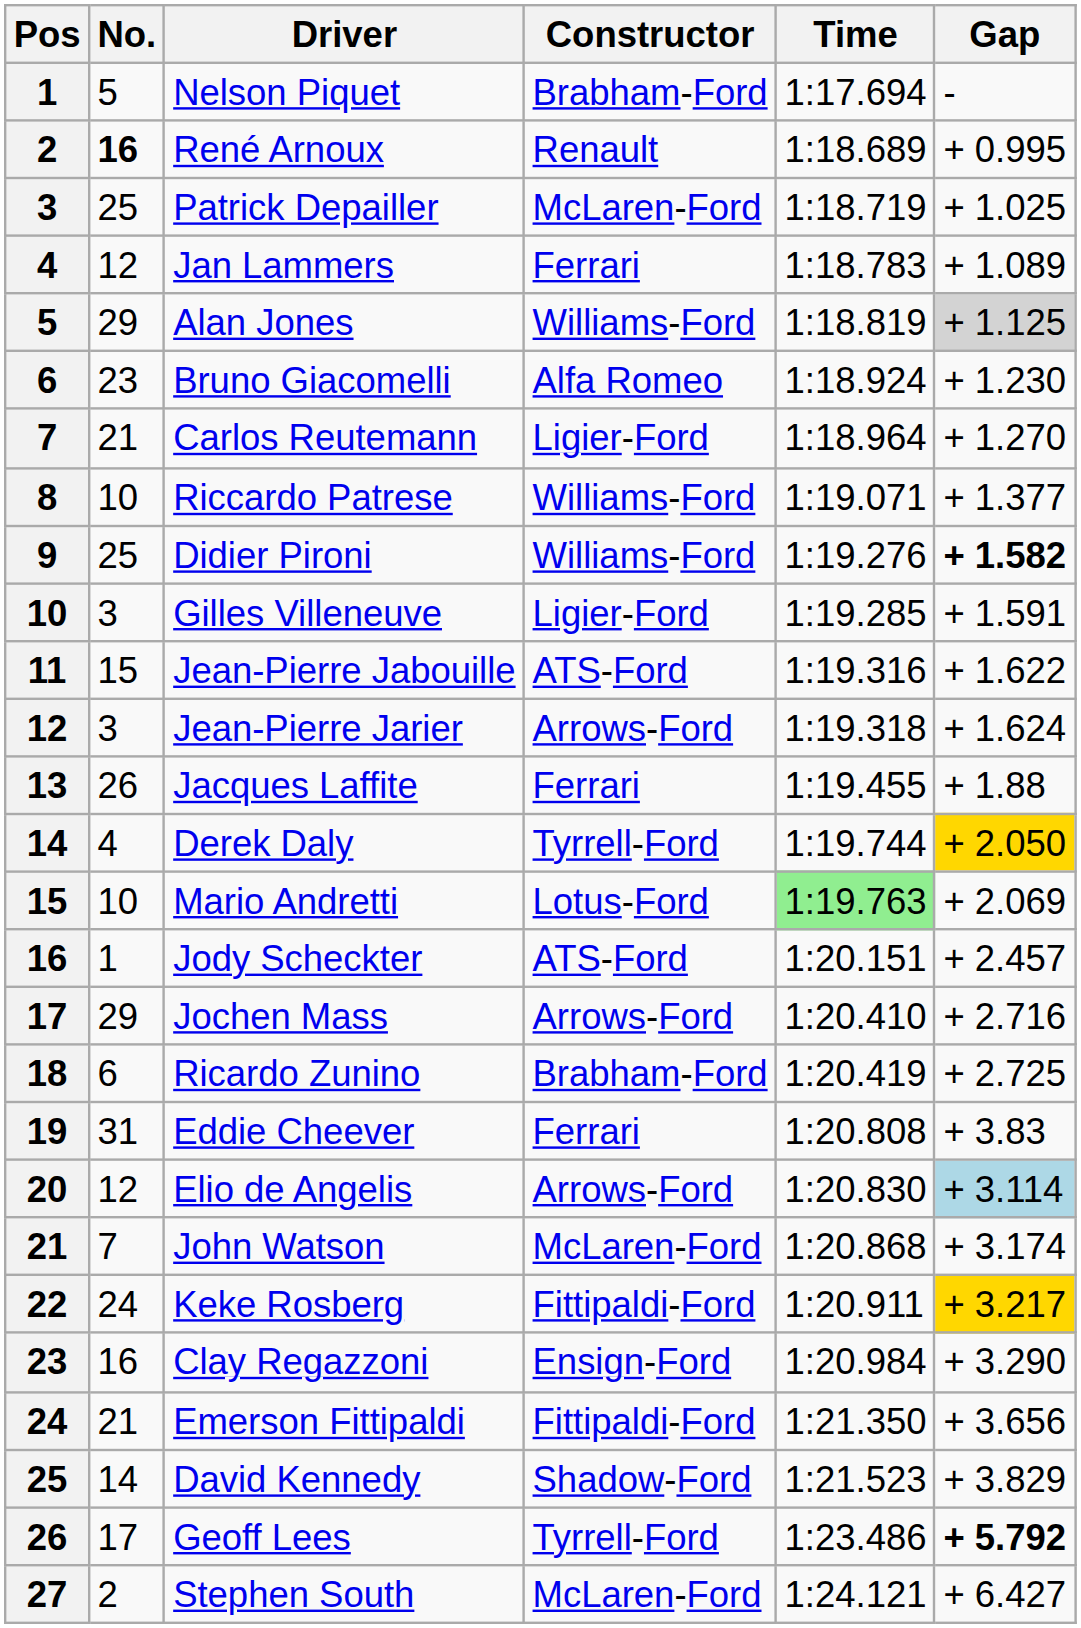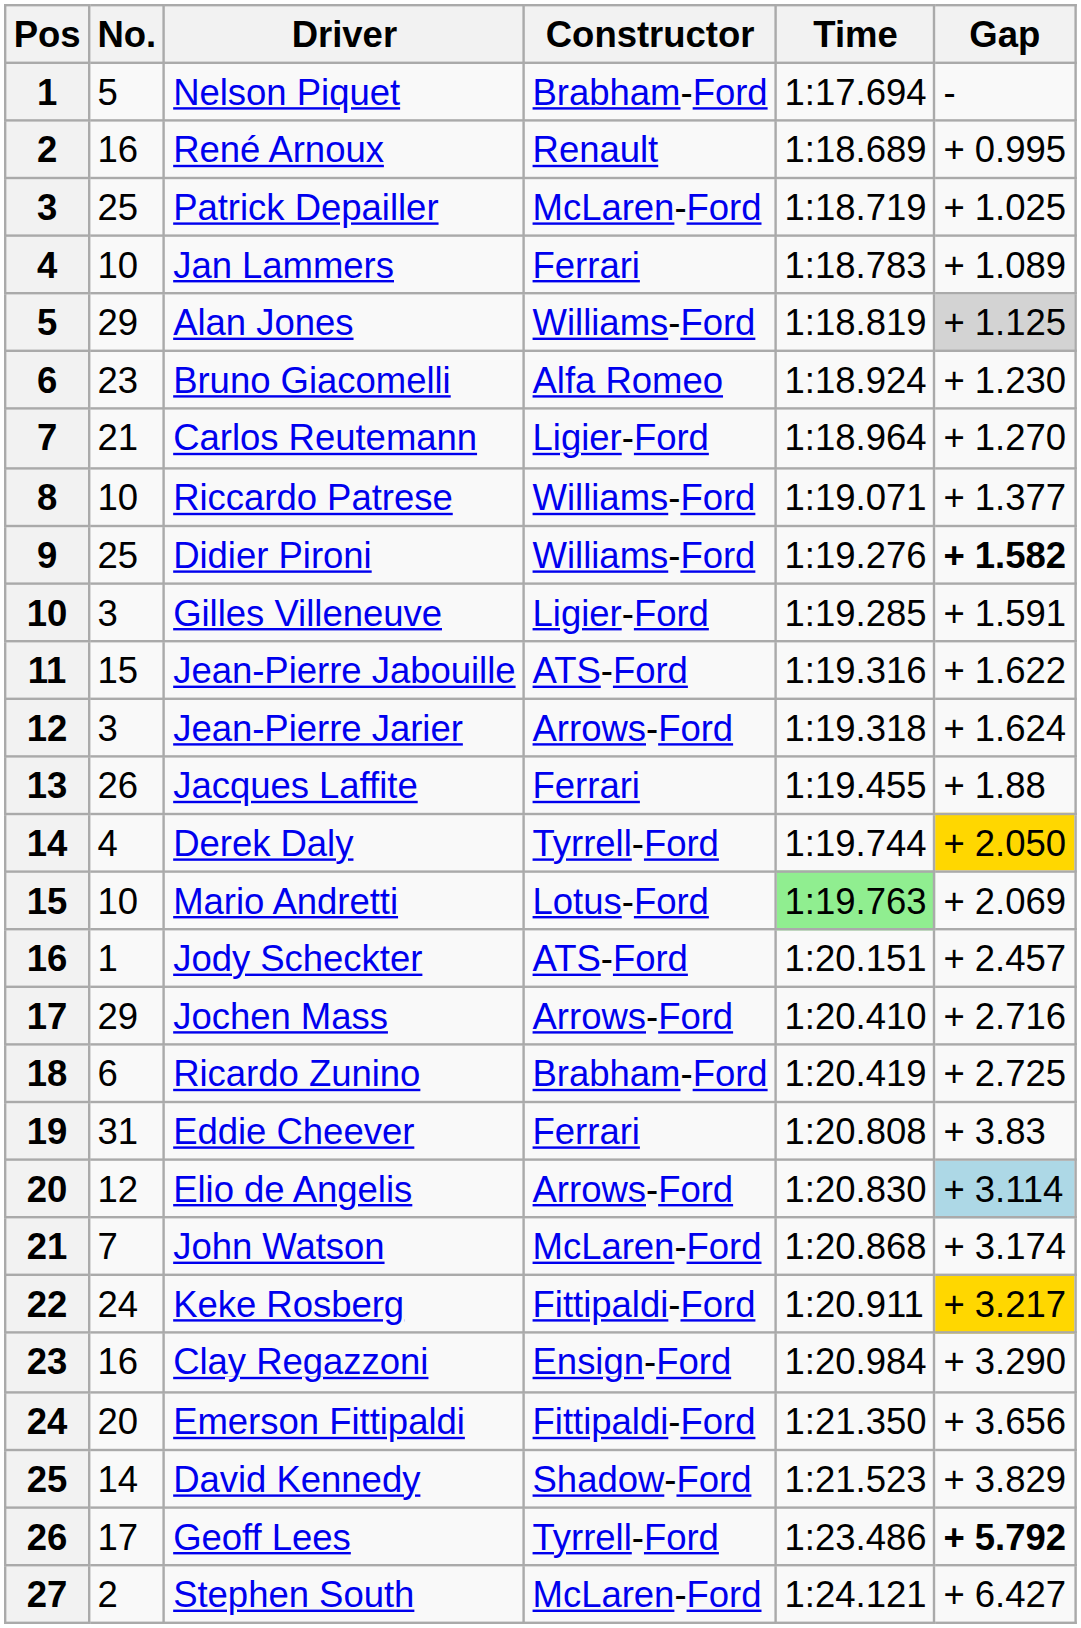René Arnoux | No.: bold -> normal
Jan Lammers | No.: 12 -> 10
Emerson Fittipaldi | No.: 21 -> 20
